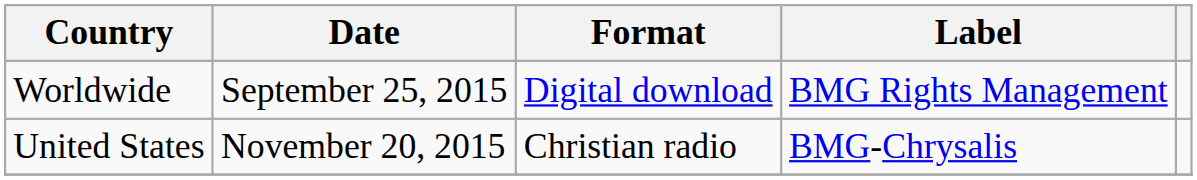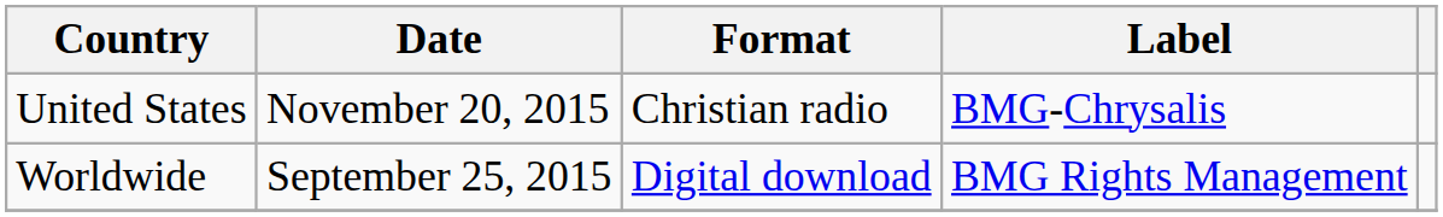rows swapped: Worldwide <-> United States
